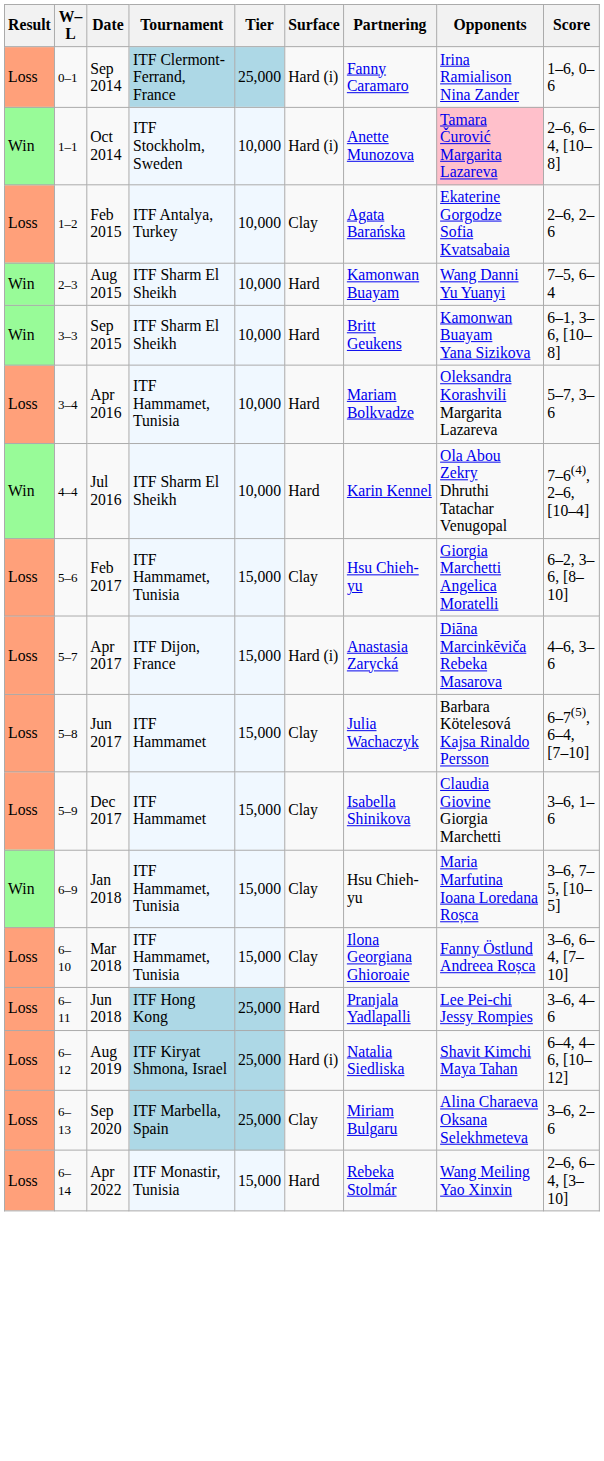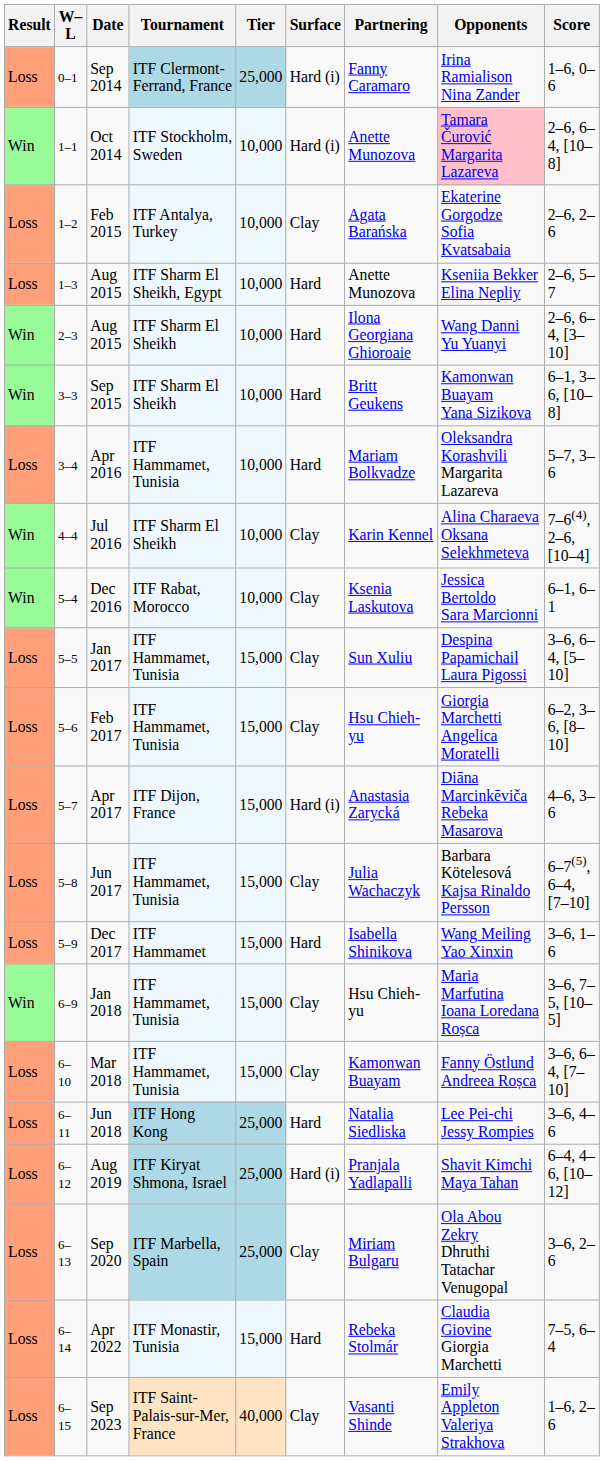+ row: Loss | 1–3 | Aug 2015 | ITF Sharm El Sheikh, Egypt | 10,000 | Hard | Anette Munozova | Kseniia Bekker Elina Nepliy | 2–6, 5–7
2–3 / Aug 2015 | Partnering: Kamonwan Buayam -> Ilona Georgiana Ghioroaie
2–3 / Aug 2015 | Score: 7–5, 6–4 -> 2–6, 6–4, [3–10]
Jul 2016 | Surface: Hard -> Clay
Jul 2016 | Opponents: Ola Abou Zekry Dhruthi Tatachar Venugopal -> Alina Charaeva Oksana Selekhmeteva
+ row: Win | 5–4 | Dec 2016 | ITF Rabat, Morocco | 10,000 | Clay | Ksenia Laskutova | Jessica Bertoldo Sara Marcionni | 6–1, 6–1
+ row: Loss | 5–5 | Jan 2017 | ITF Hammamet, Tunisia | 15,000 | Clay | Sun Xuliu | Despina Papamichail Laura Pigossi | 3–6, 6–4, [5–10]
Jun 2017 | Tournament: ITF Hammamet -> ITF Hammamet, Tunisia
Dec 2017 | Surface: Clay -> Hard
Dec 2017 | Opponents: Claudia Giovine Giorgia Marchetti -> Wang Meiling Yao Xinxin
Mar 2018 | Partnering: Ilona Georgiana Ghioroaie -> Kamonwan Buayam
Jun 2018 | Partnering: Pranjala Yadlapalli -> Natalia Siedliska
Aug 2019 | Partnering: Natalia Siedliska -> Pranjala Yadlapalli
Sep 2020 | Opponents: Alina Charaeva Oksana Selekhmeteva -> Ola Abou Zekry Dhruthi Tatachar Venugopal
Apr 2022 | Opponents: Wang Meiling Yao Xinxin -> Claudia Giovine Giorgia Marchetti
Apr 2022 | Score: 2–6, 6–4, [3–10] -> 7–5, 6–4
+ row: Loss | 6–15 | Sep 2023 | ITF Saint-Palais-sur-Mer, France | 40,000 | Clay | Vasanti Shinde | Emily Appleton Valeriya Strakhova | 1–6, 2–6
